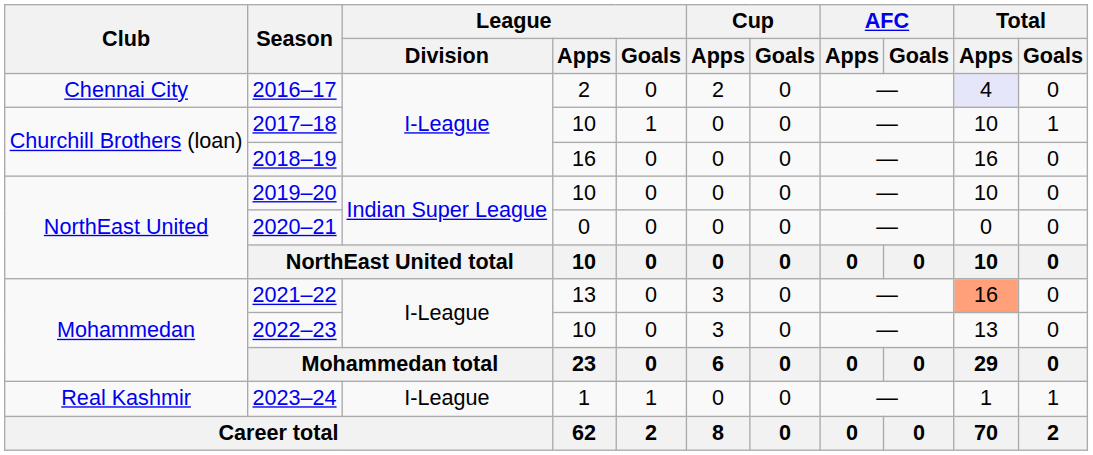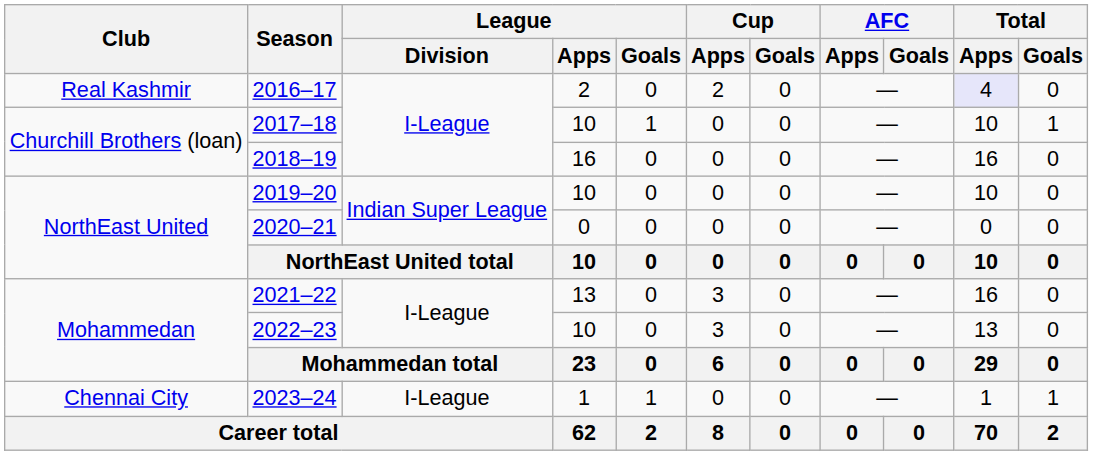2016–17 | Club: Chennai City -> Real Kashmir
2021–22 | Total / Apps: lightsalmon background -> no background
2023–24 | Club: Real Kashmir -> Chennai City
